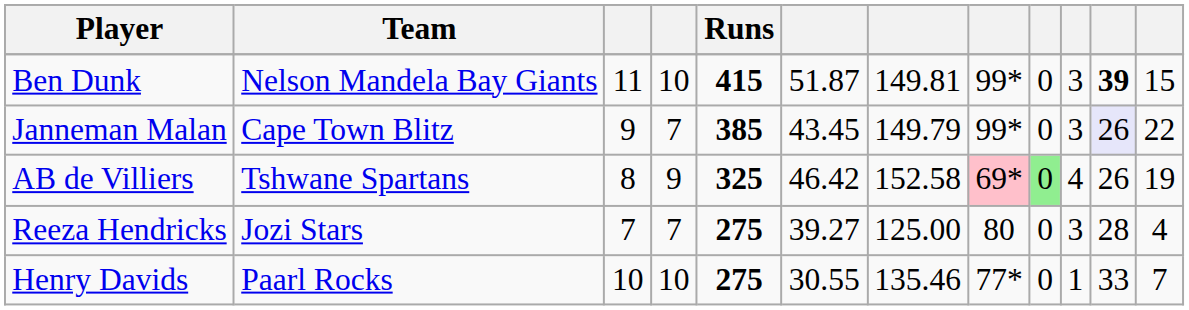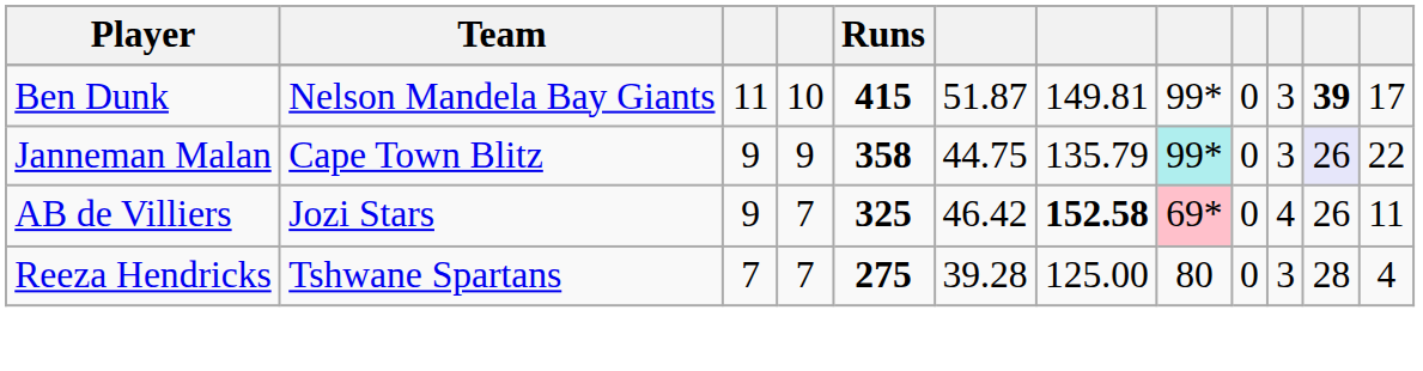Ben Dunk | column 12: 15 -> 17
Janneman Malan | column 4: 7 -> 9
Janneman Malan | Runs: 385 -> 358
Janneman Malan | column 6: 43.45 -> 44.75
Janneman Malan | column 7: 149.79 -> 135.79
Janneman Malan | column 8: no background -> paleturquoise background
AB de Villiers | Team: Tshwane Spartans -> Jozi Stars
AB de Villiers | column 3: 8 -> 9
AB de Villiers | column 4: 9 -> 7
AB de Villiers | column 7: normal -> bold
AB de Villiers | column 9: lightgreen background -> no background
AB de Villiers | column 12: 19 -> 11
Reeza Hendricks | Team: Jozi Stars -> Tshwane Spartans
Reeza Hendricks | column 6: 39.27 -> 39.28
- row: Henry Davids | Paarl Rocks | 10 | 10 | 275 | 30.55 | 135.46 | 77* | 0 | 1 | 33 | 7
